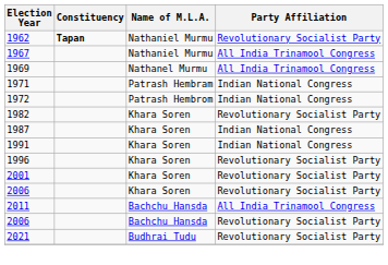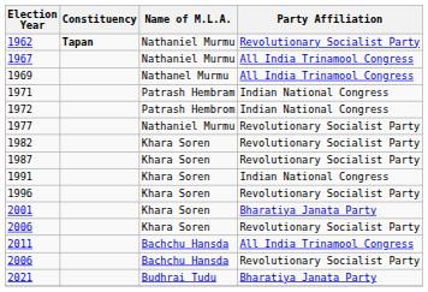+ row: 1977 | Nathaniel Murmu | Revolutionary Socialist Party
1987 | Party Affiliation: Indian National Congress -> Revolutionary Socialist Party
2001 | Party Affiliation: Revolutionary Socialist Party -> Bharatiya Janata Party
2021 | Party Affiliation: Revolutionary Socialist Party -> Bharatiya Janata Party
